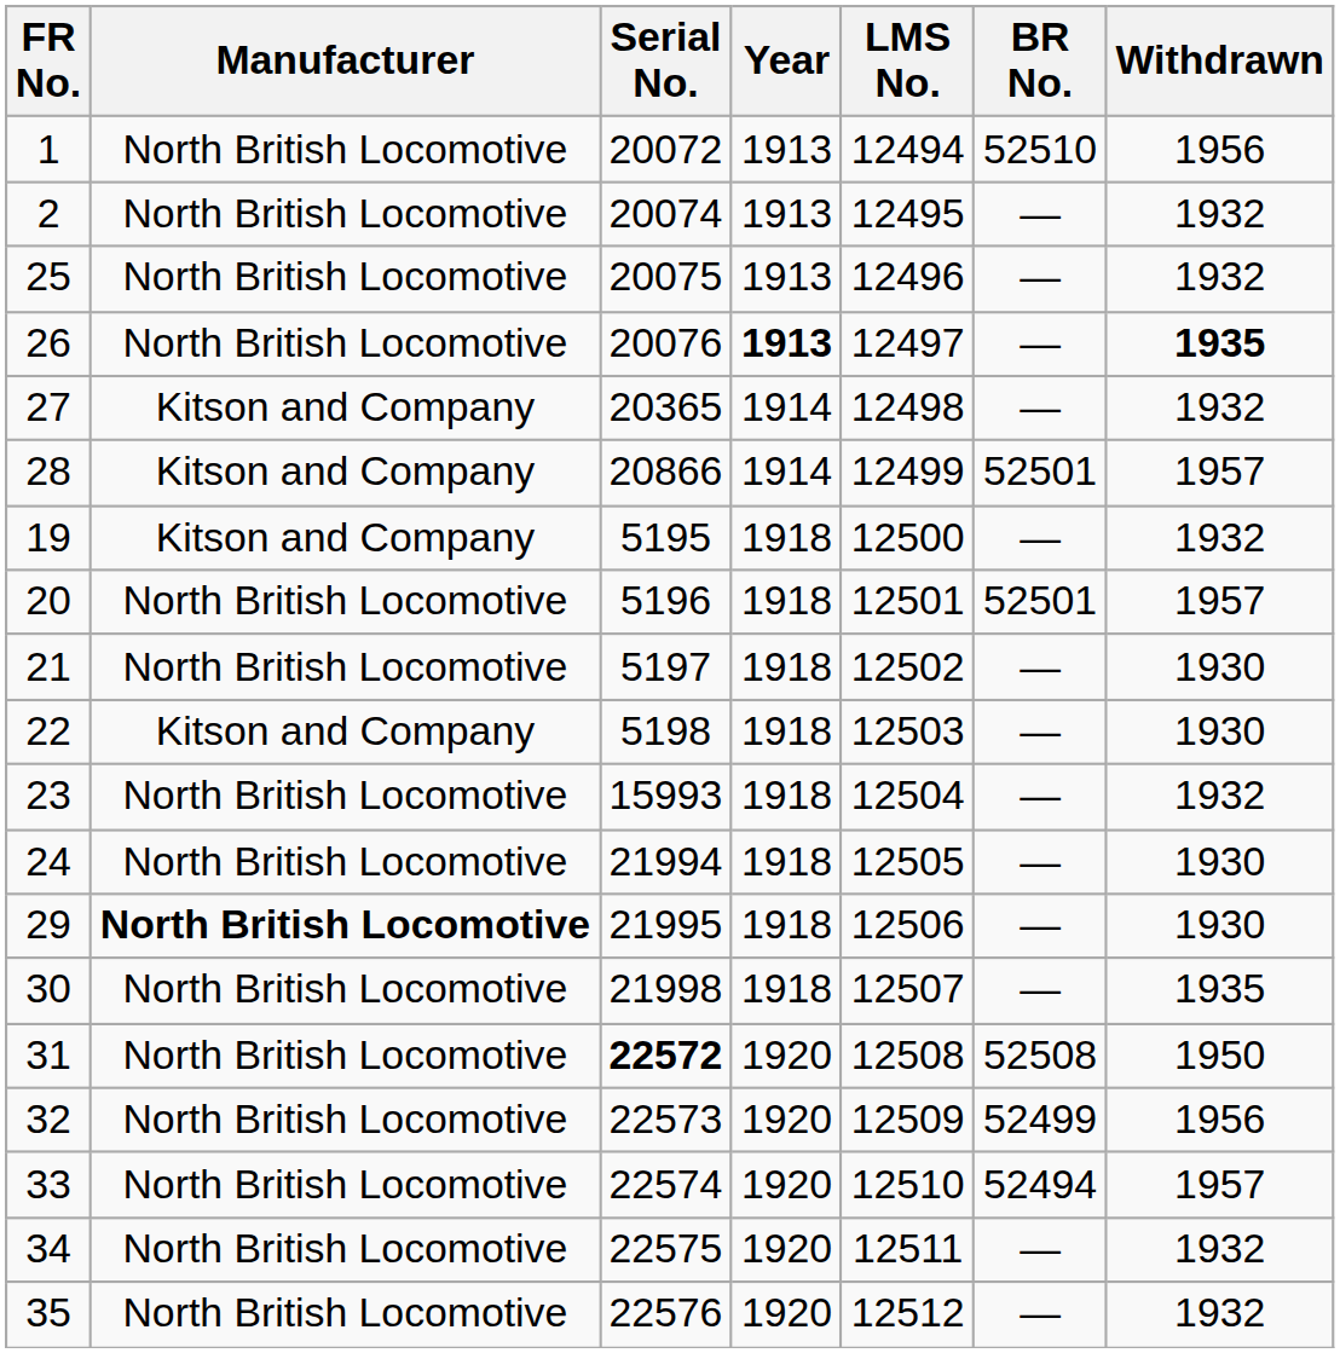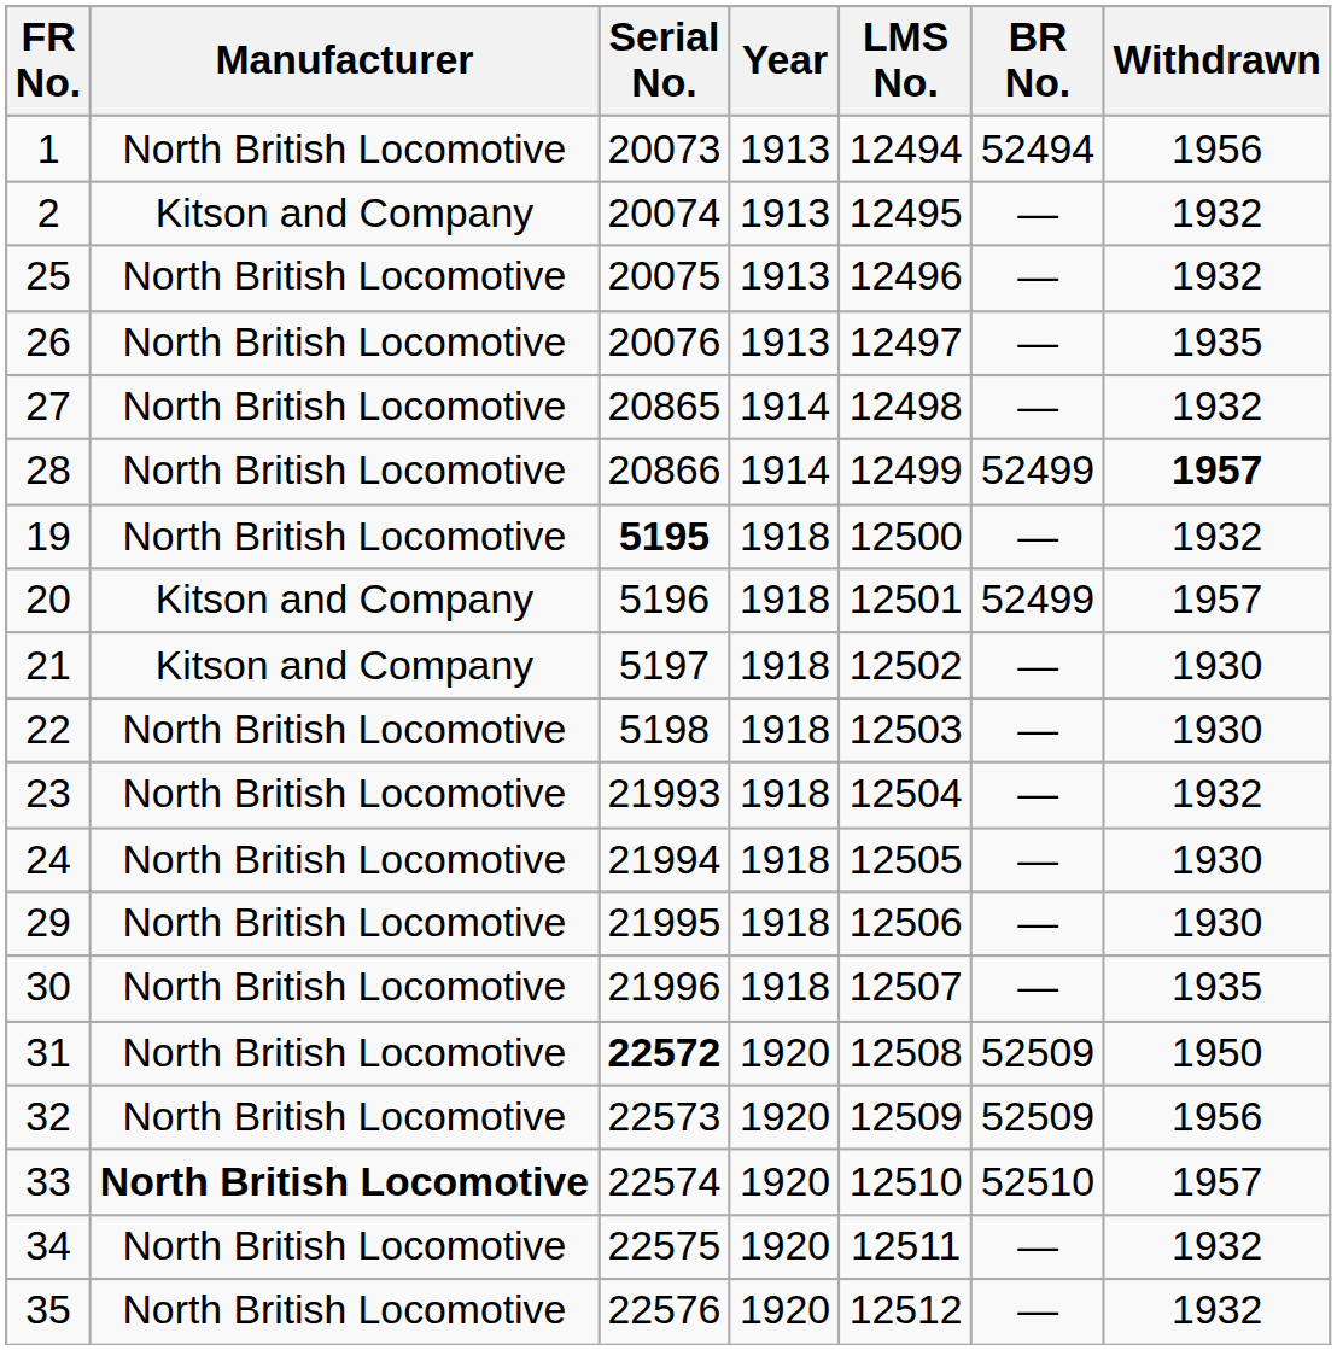1 | Serial No.: 20072 -> 20073
1 | BR No.: 52510 -> 52494
2 | Manufacturer: North British Locomotive -> Kitson and Company
26 | Year: bold -> normal
26 | Withdrawn: bold -> normal
27 | Manufacturer: Kitson and Company -> North British Locomotive
27 | Serial No.: 20365 -> 20865
28 | Manufacturer: Kitson and Company -> North British Locomotive
28 | BR No.: 52501 -> 52499
28 | Withdrawn: normal -> bold
19 | Manufacturer: Kitson and Company -> North British Locomotive
19 | Serial No.: normal -> bold
20 | Manufacturer: North British Locomotive -> Kitson and Company
20 | BR No.: 52501 -> 52499
21 | Manufacturer: North British Locomotive -> Kitson and Company
22 | Manufacturer: Kitson and Company -> North British Locomotive
23 | Serial No.: 15993 -> 21993
29 | Manufacturer: bold -> normal
30 | Serial No.: 21998 -> 21996
31 | BR No.: 52508 -> 52509
32 | BR No.: 52499 -> 52509
33 | Manufacturer: normal -> bold
33 | BR No.: 52494 -> 52510
